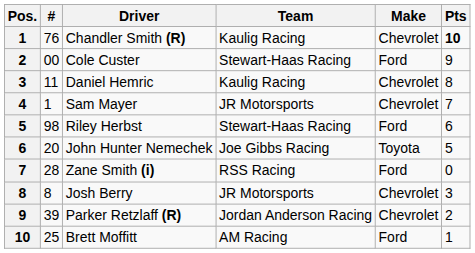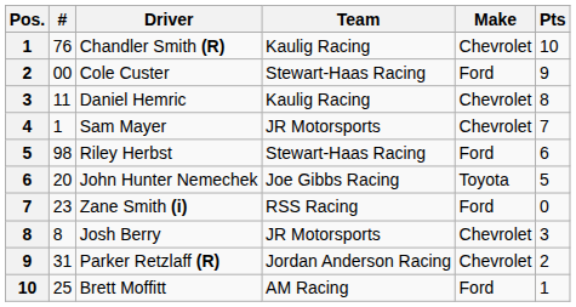Chandler Smith (R) | Pts: bold -> normal
Zane Smith (i) | #: 28 -> 23
Parker Retzlaff (R) | #: 39 -> 31
